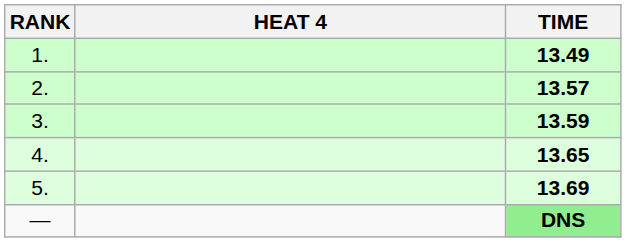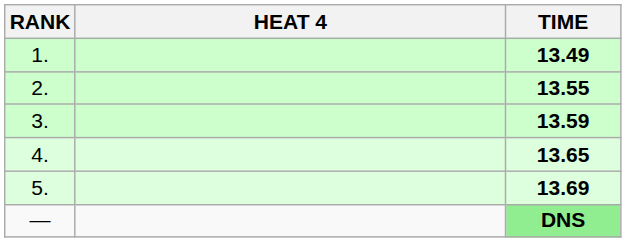2. | TIME: 13.57 -> 13.55
